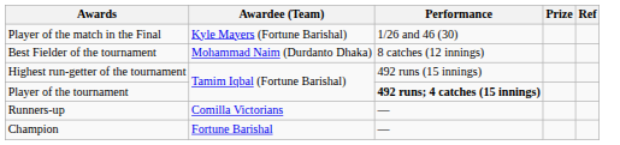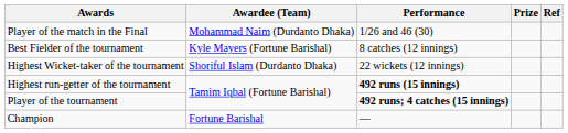Player of the match in the Final | Awardee (Team): Kyle Mayers (Fortune Barishal) -> Mohammad Naim (Durdanto Dhaka)
Best Fielder of the tournament | Awardee (Team): Mohammad Naim (Durdanto Dhaka) -> Kyle Mayers (Fortune Barishal)
+ row: Highest Wicket-taker of the tournament | Shoriful Islam (Durdanto Dhaka) | 22 wickets (12 innings)
Highest run-getter of the tournament | Performance: normal -> bold
- row: Runners-up | Comilla Victorians | —
